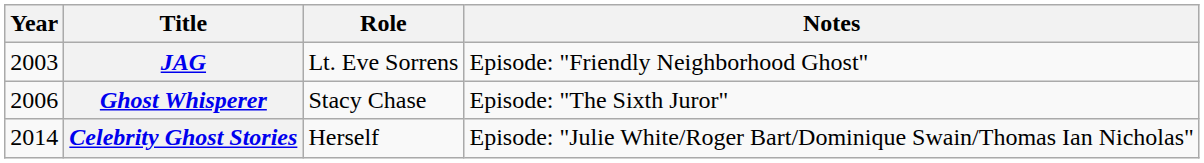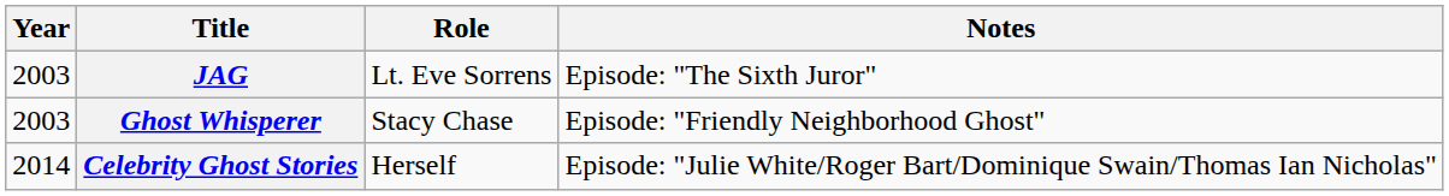JAG | Notes: Episode: "Friendly Neighborhood Ghost" -> Episode: "The Sixth Juror"
Ghost Whisperer | Year: 2006 -> 2003
Ghost Whisperer | Notes: Episode: "The Sixth Juror" -> Episode: "Friendly Neighborhood Ghost"
